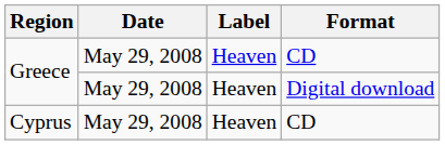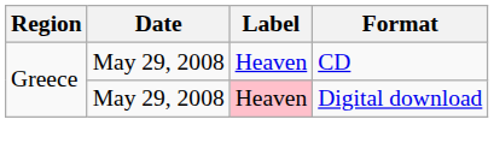Greece / Digital download | Label: no background -> pink background
- row: Cyprus | May 29, 2008 | Heaven | CD
